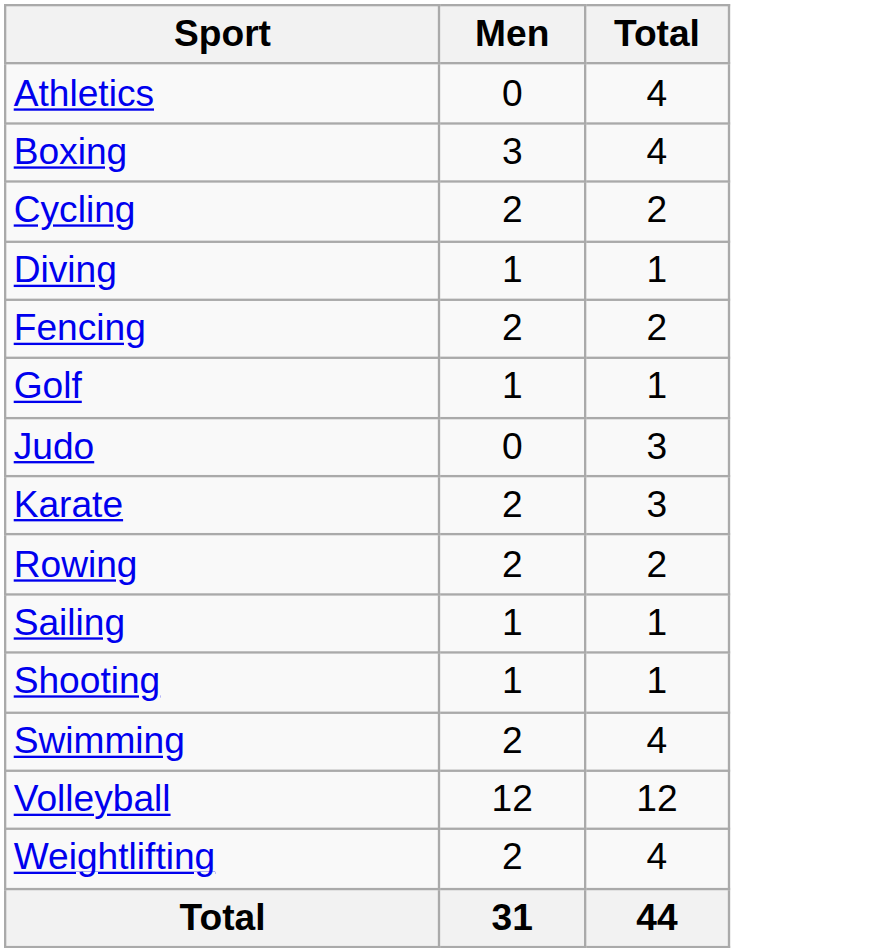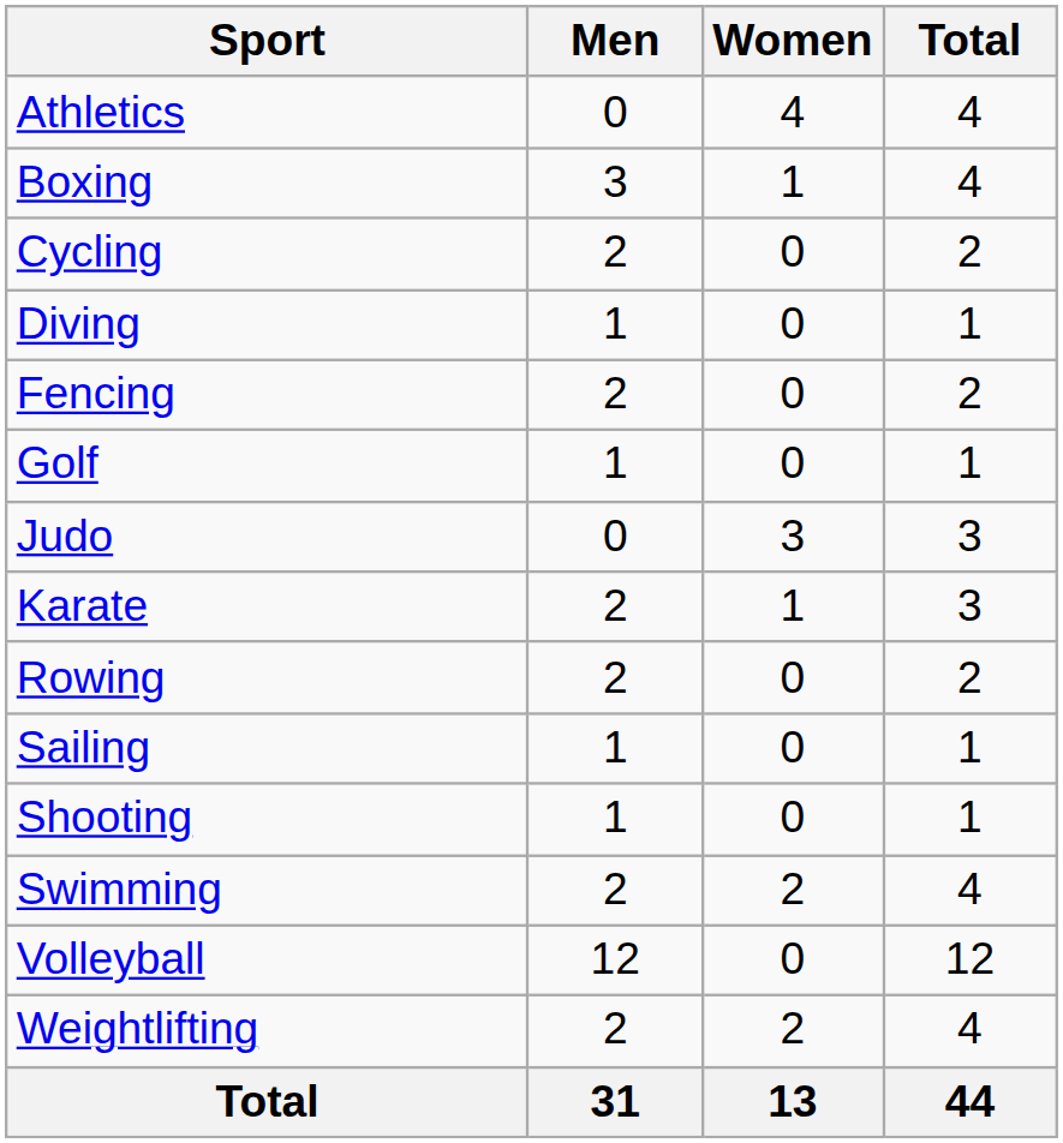+ column: Women | 4 | 1 | 0 | 0 | 0 | 0 | 3 | 1 | 0 | 0 | 0 | 2 | 0 | 2 | 13
